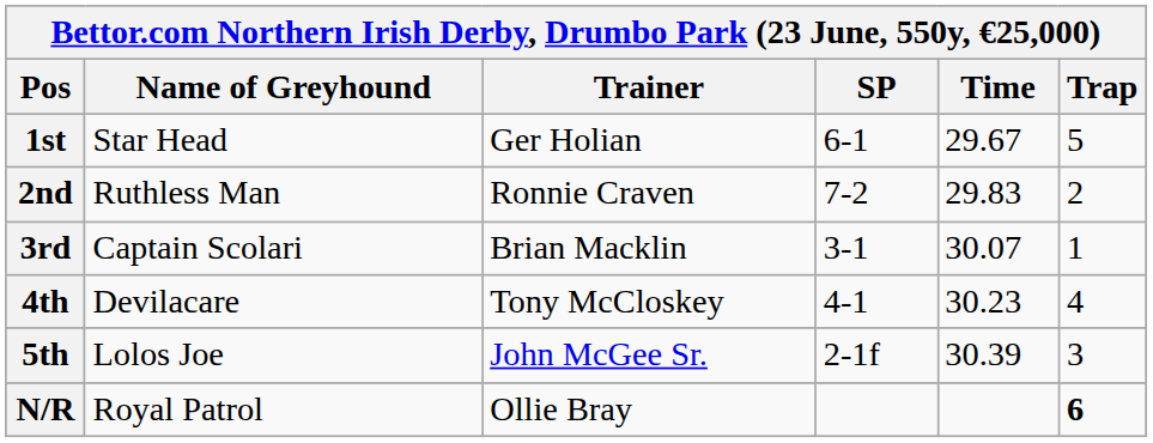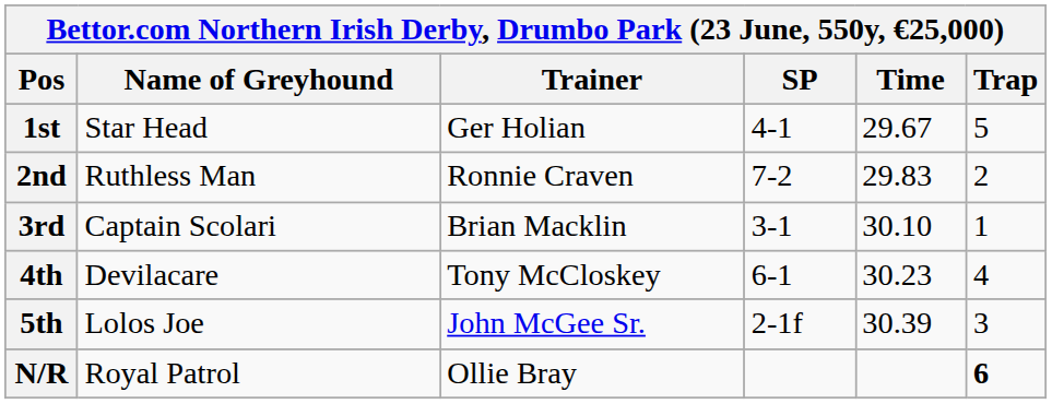1st | SP: 6-1 -> 4-1
3rd | Time: 30.07 -> 30.10
4th | SP: 4-1 -> 6-1
